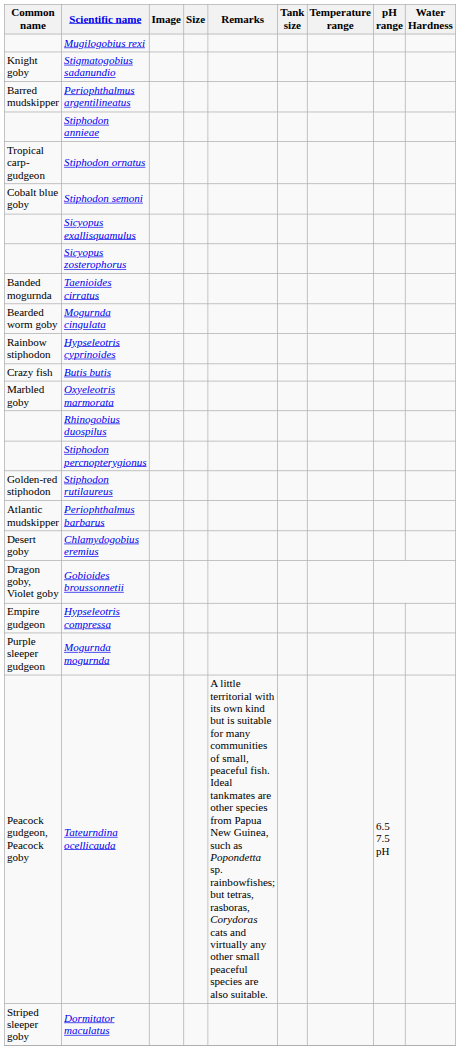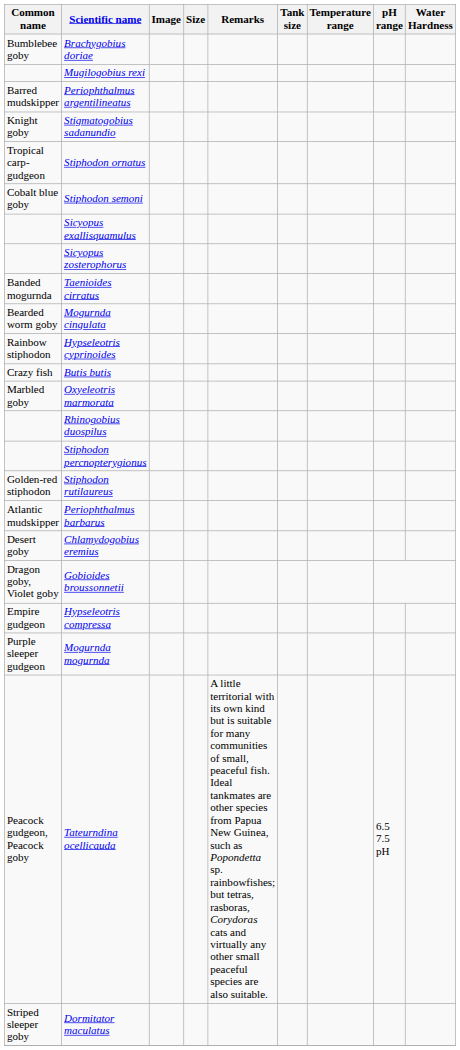+ row: Bumblebee goby | Brachygobius doriae
rows swapped: Stigmatogobius sadanundio <-> Periophthalmus argentilineatus
- row: Stiphodon annieae
